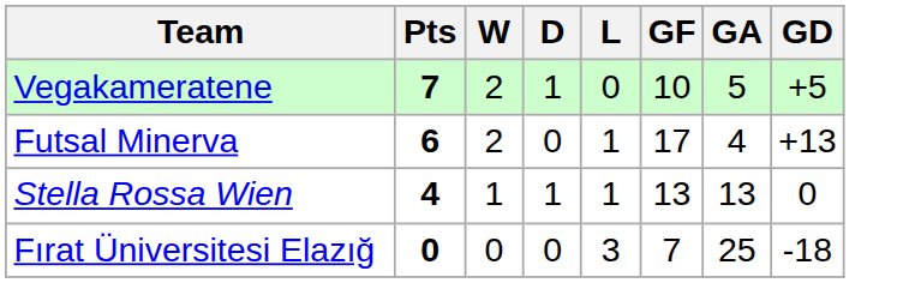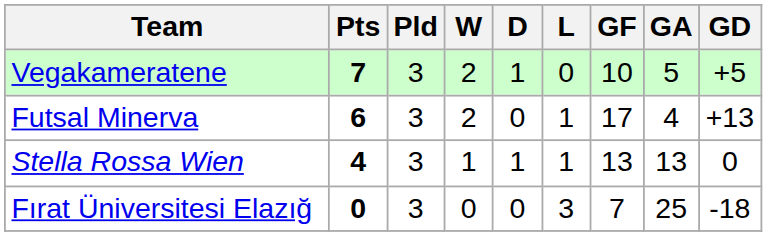+ column: Pld | 3 | 3 | 3 | 3
